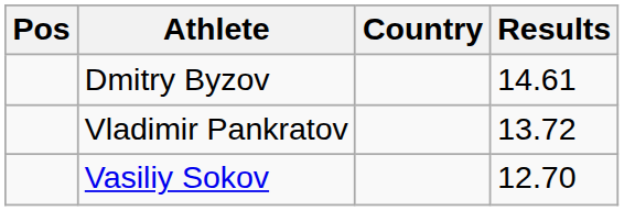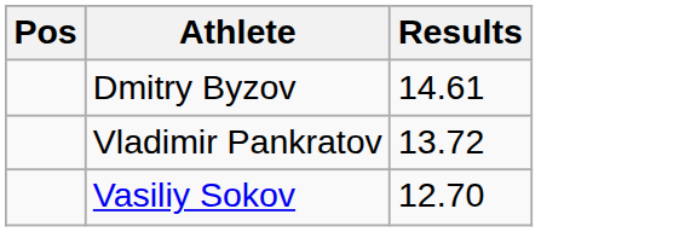- column: Country
